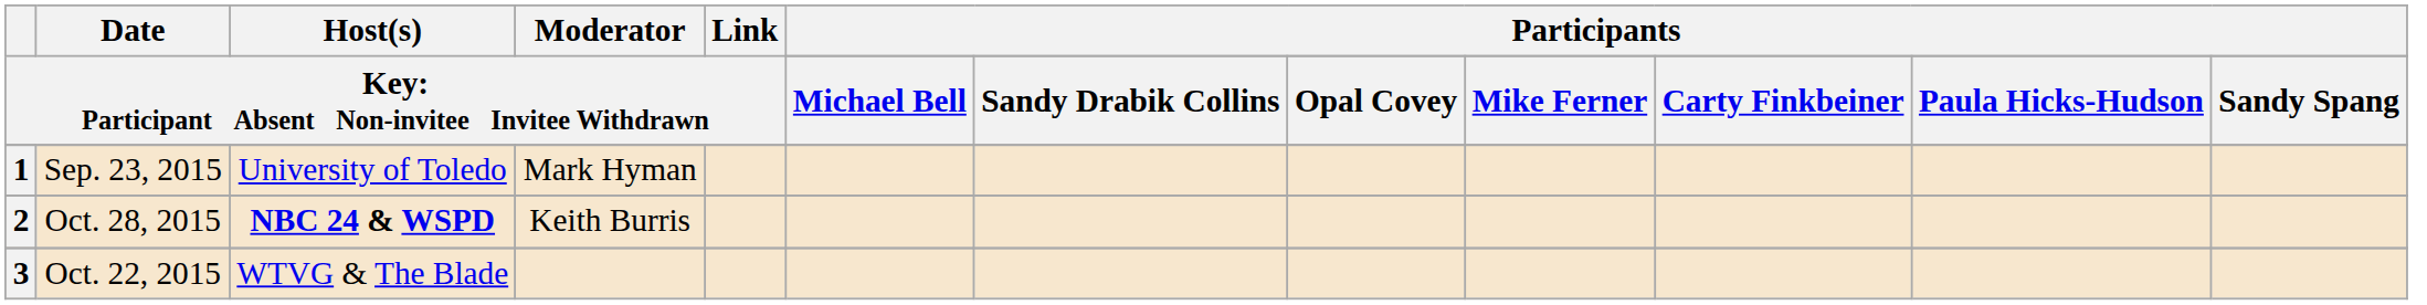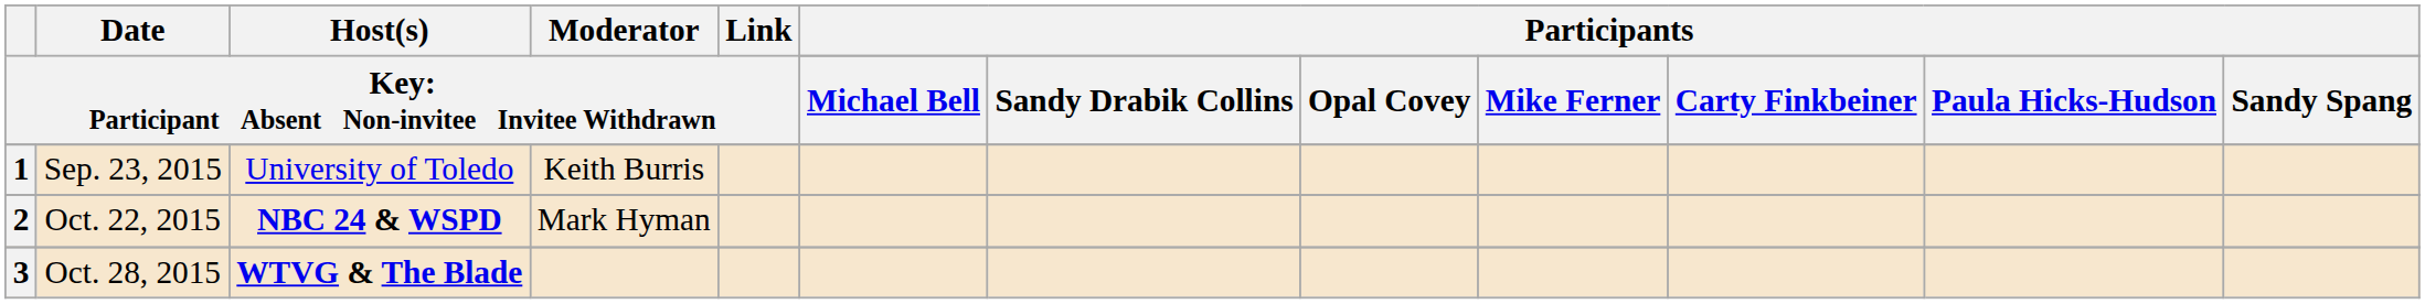1 | column 4: Mark Hyman -> Keith Burris
2 | column 2: Oct. 28, 2015 -> Oct. 22, 2015
2 | column 4: Keith Burris -> Mark Hyman
3 | column 2: Oct. 22, 2015 -> Oct. 28, 2015
3 | column 3: normal -> bold
